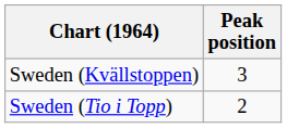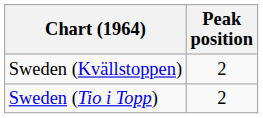Sweden (Kvällstoppen) | Peak position: 3 -> 2
